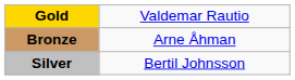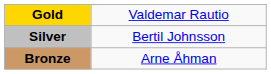rows swapped: Silver <-> Bronze
